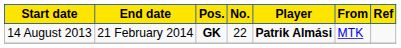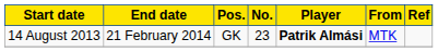14 August 2013 | Pos.: bold -> normal
14 August 2013 | No.: 22 -> 23
